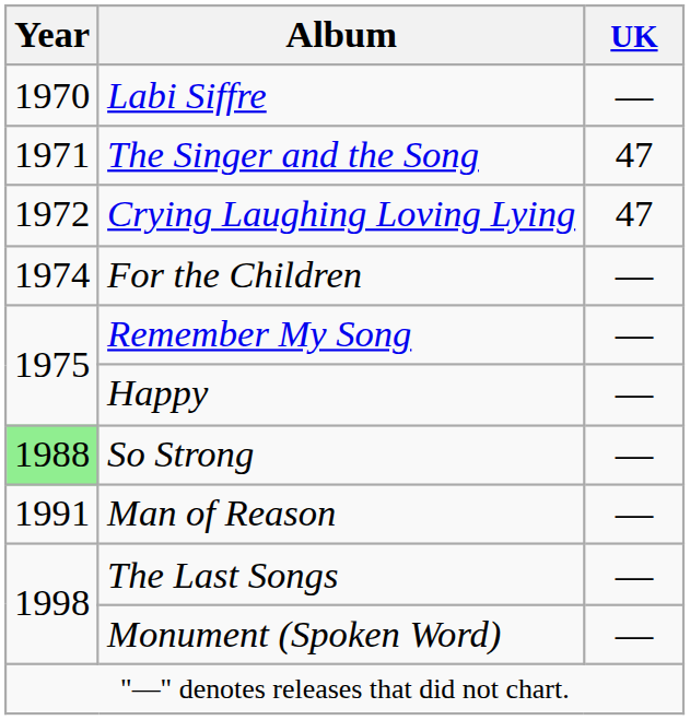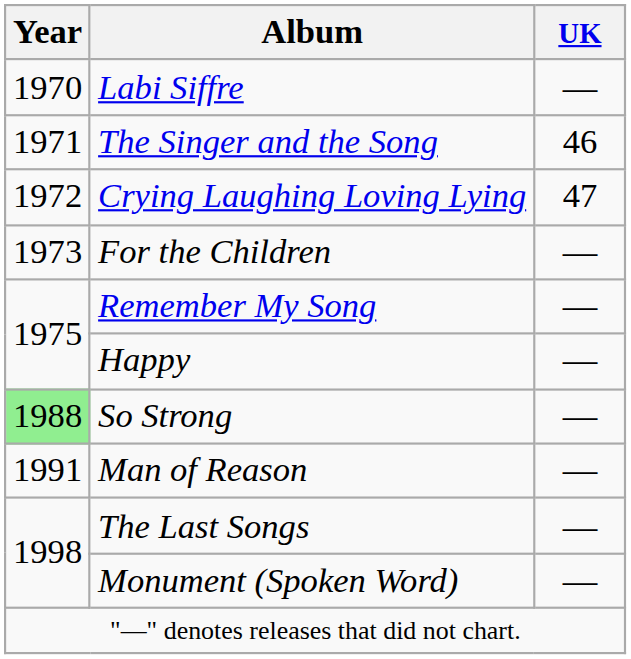The Singer and the Song | UK: 47 -> 46
For the Children | Year: 1974 -> 1973
